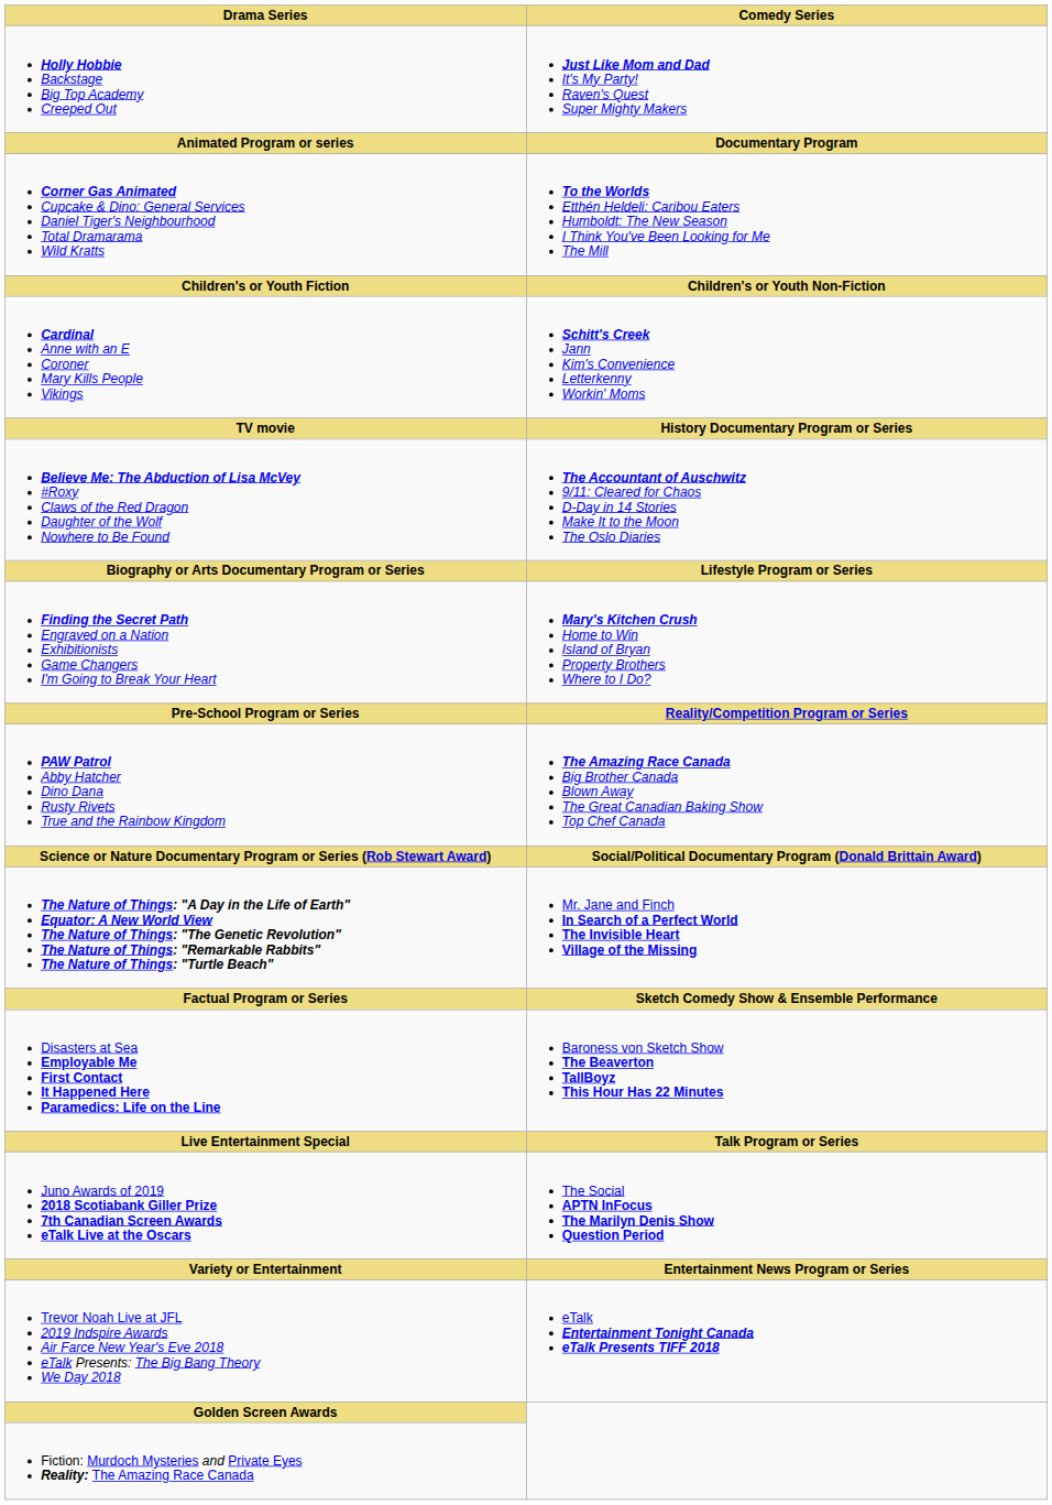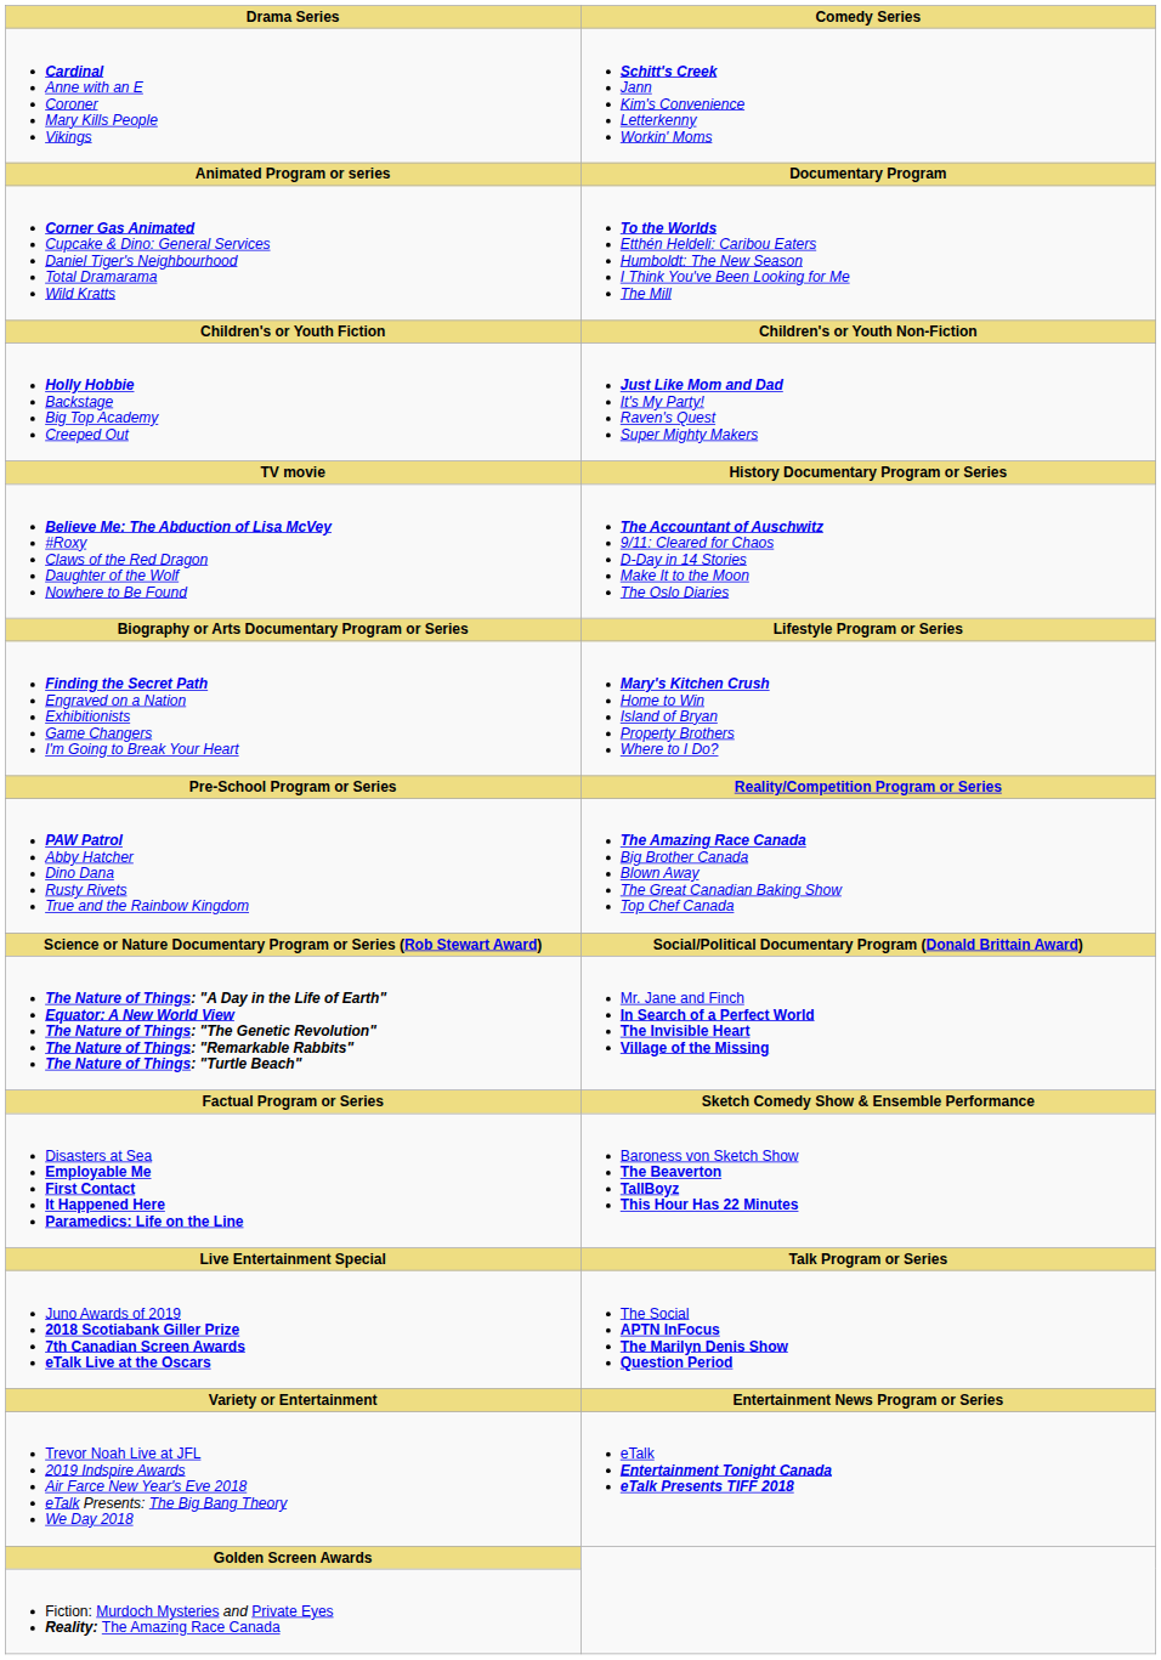rows swapped: Cardinal Anne with an E Coroner Mary Kills People Vikings <-> Holly Hobbie Backstage Big Top Academy Creeped Out
